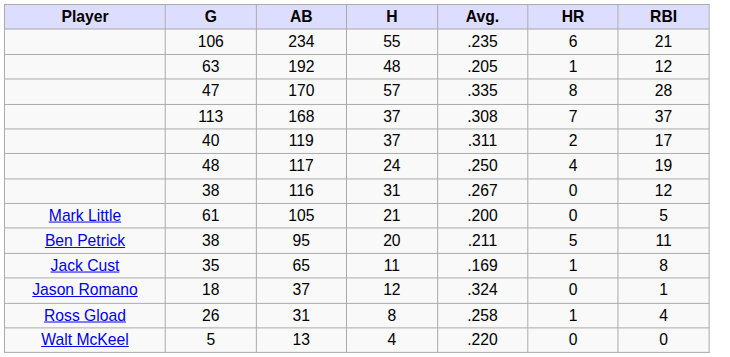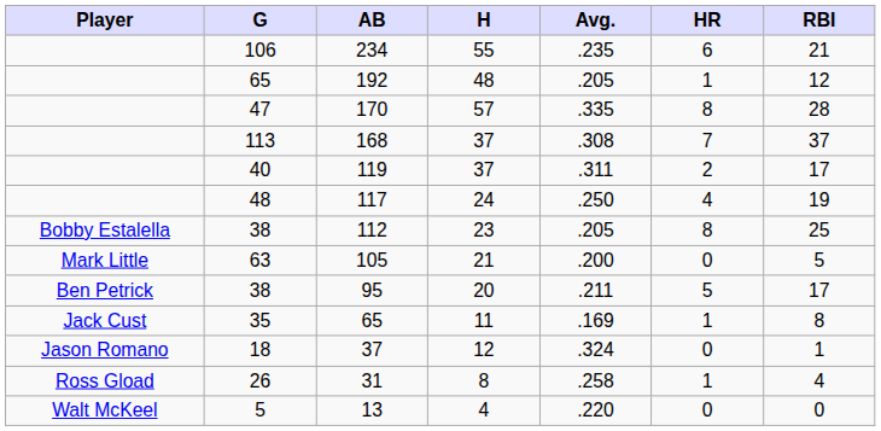192 | G: 63 -> 65
- row: 38 | 116 | 31 | .267 | 0 | 12
+ row: Bobby Estalella | 38 | 112 | 23 | .205 | 8 | 25
105 | G: 61 -> 63
95 | RBI: 11 -> 17
